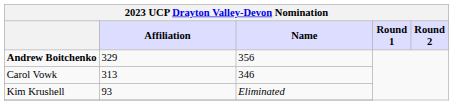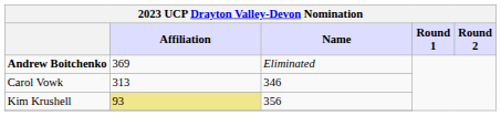Andrew Boitchenko | Affiliation: 329 -> 369
Andrew Boitchenko | Name: 356 -> Eliminated
Kim Krushell | Affiliation: no background -> khaki background
Kim Krushell | Name: Eliminated -> 356
